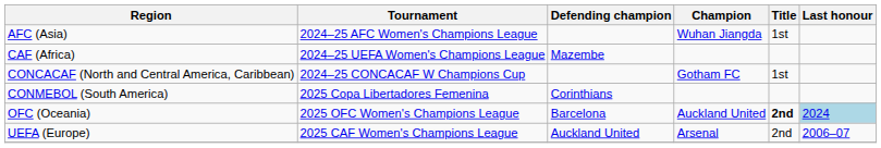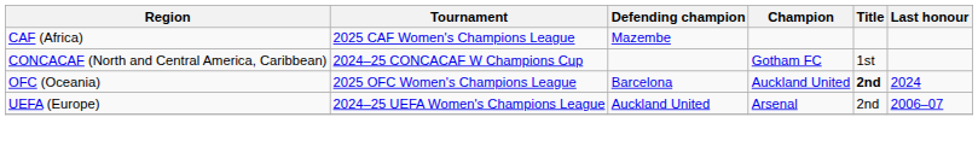- row: AFC (Asia) | 2024–25 AFC Women's Champions League | Wuhan Jiangda | 1st
CAF (Africa) | Tournament: 2024–25 UEFA Women's Champions League -> 2025 CAF Women's Champions League
- row: CONMEBOL (South America) | 2025 Copa Libertadores Femenina | Corinthians
OFC (Oceania) | Last honour: lightblue background -> no background
UEFA (Europe) | Tournament: 2025 CAF Women's Champions League -> 2024–25 UEFA Women's Champions League
